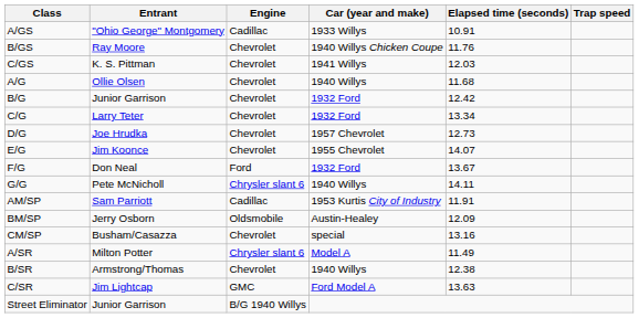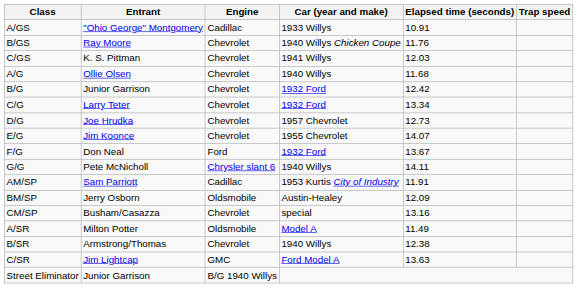A/SR | Engine: Chrysler slant 6 -> Oldsmobile
